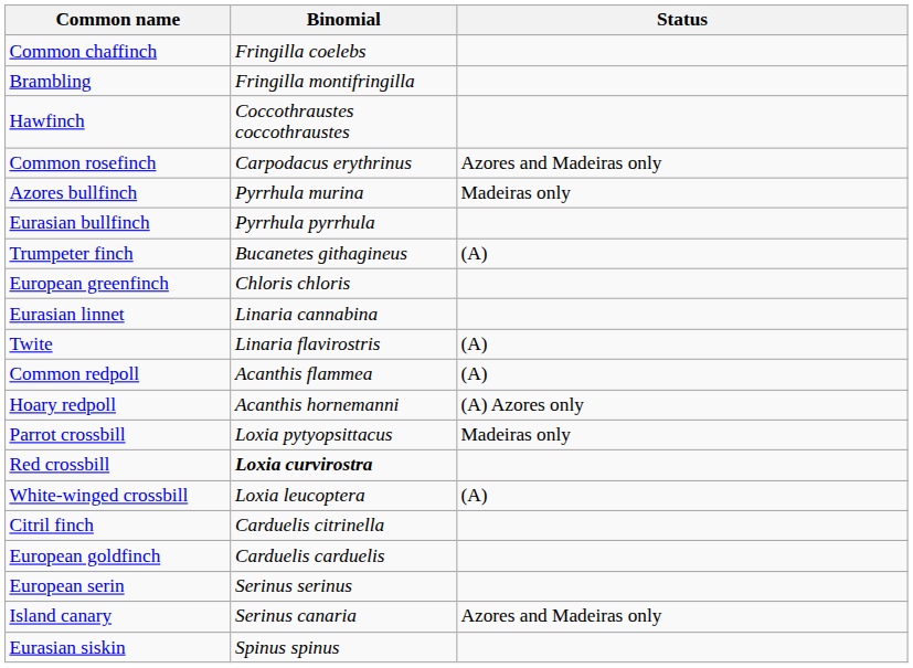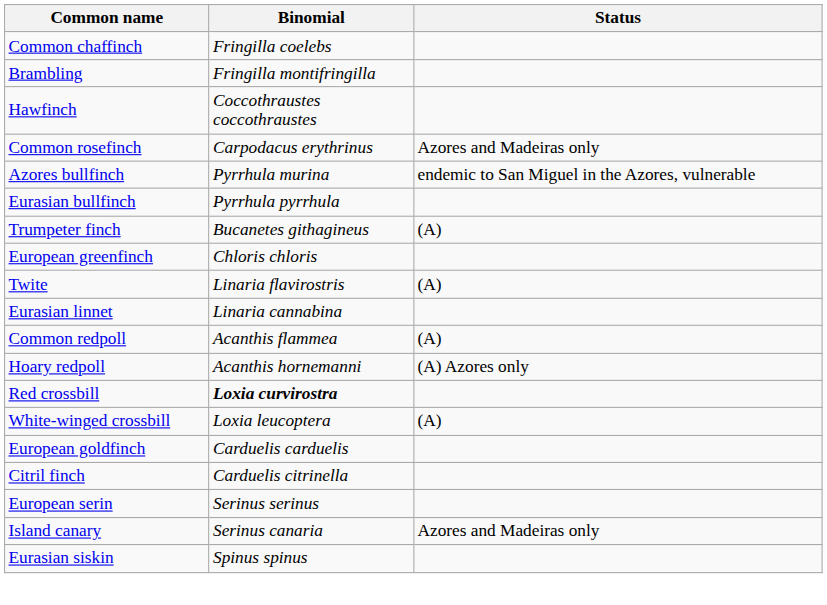Azores bullfinch | Status: Madeiras only -> endemic to San Miguel in the Azores, vulnerable
rows swapped: Twite <-> Eurasian linnet
- row: Parrot crossbill | Loxia pytyopsittacus | Madeiras only
rows swapped: European goldfinch <-> Citril finch
